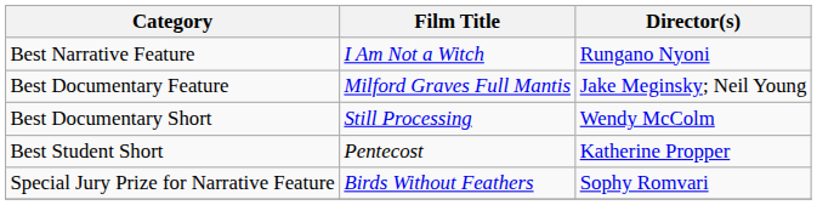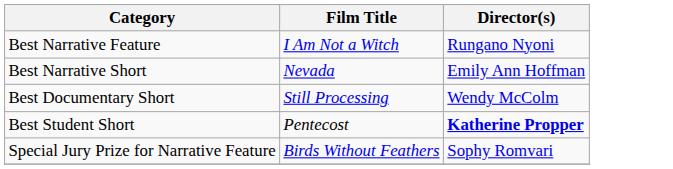- row: Best Documentary Feature | Milford Graves Full Mantis | Jake Meginsky; Neil Young
+ row: Best Narrative Short | Nevada | Emily Ann Hoffman
Best Student Short | Director(s): normal -> bold
